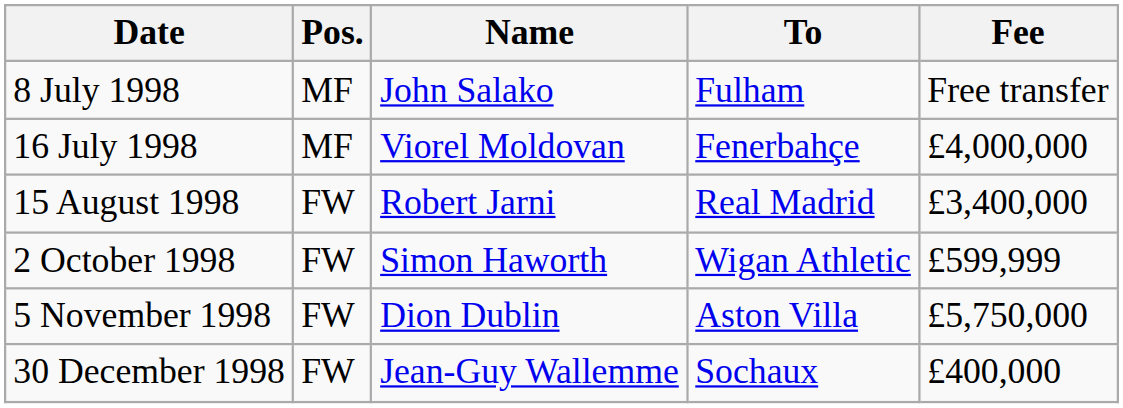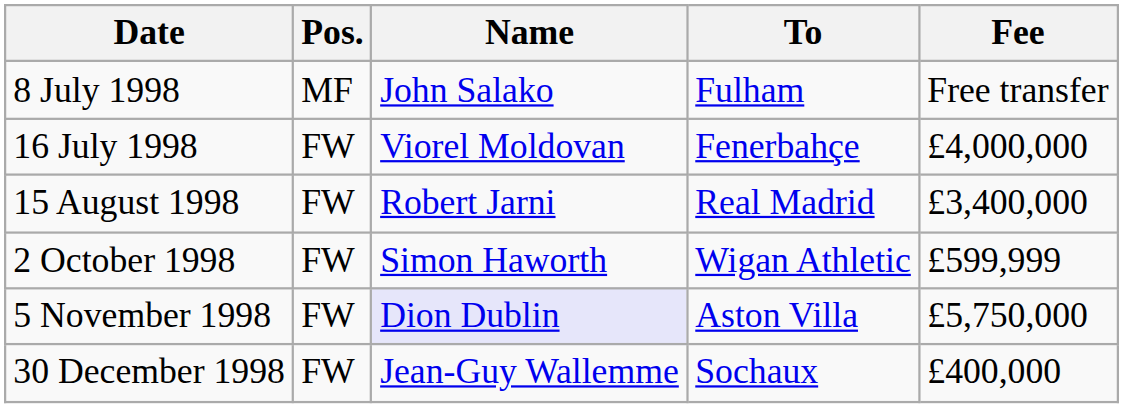16 July 1998 | Pos.: MF -> FW
5 November 1998 | Name: no background -> lavender background
